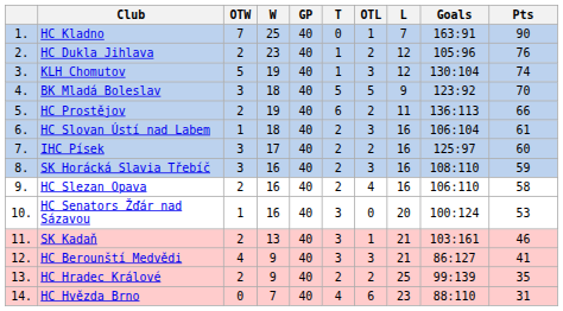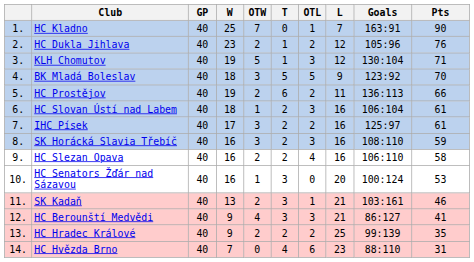columns swapped: GP <-> OTW
KLH Chomutov | Pts: 74 -> 71
IHC Písek | Pts: 60 -> 61
